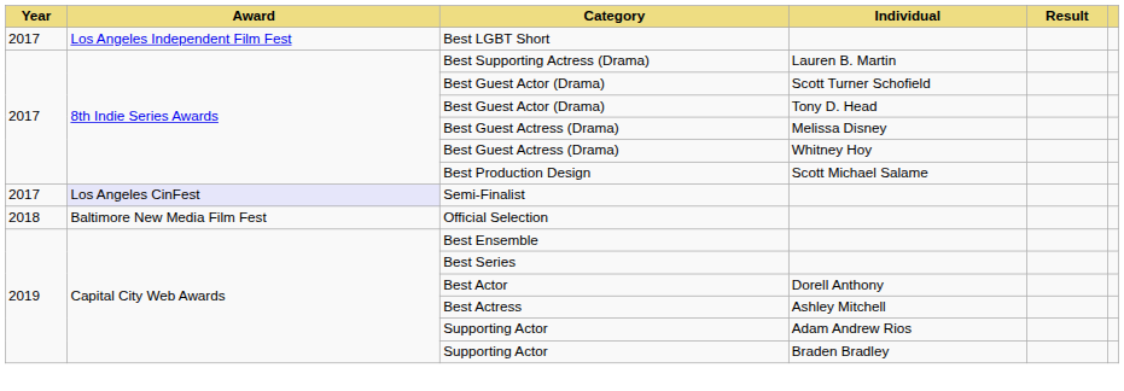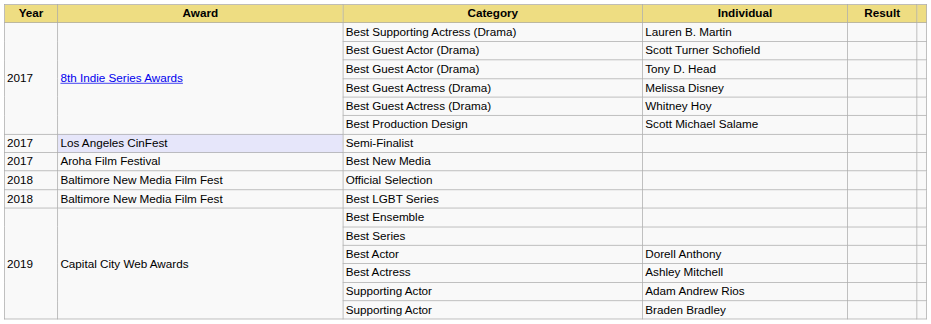- row: 2017 | Los Angeles Independent Film Fest | Best LGBT Short
+ row: 2017 | Aroha Film Festival | Best New Media
+ row: 2018 | Baltimore New Media Film Fest | Best LGBT Series
